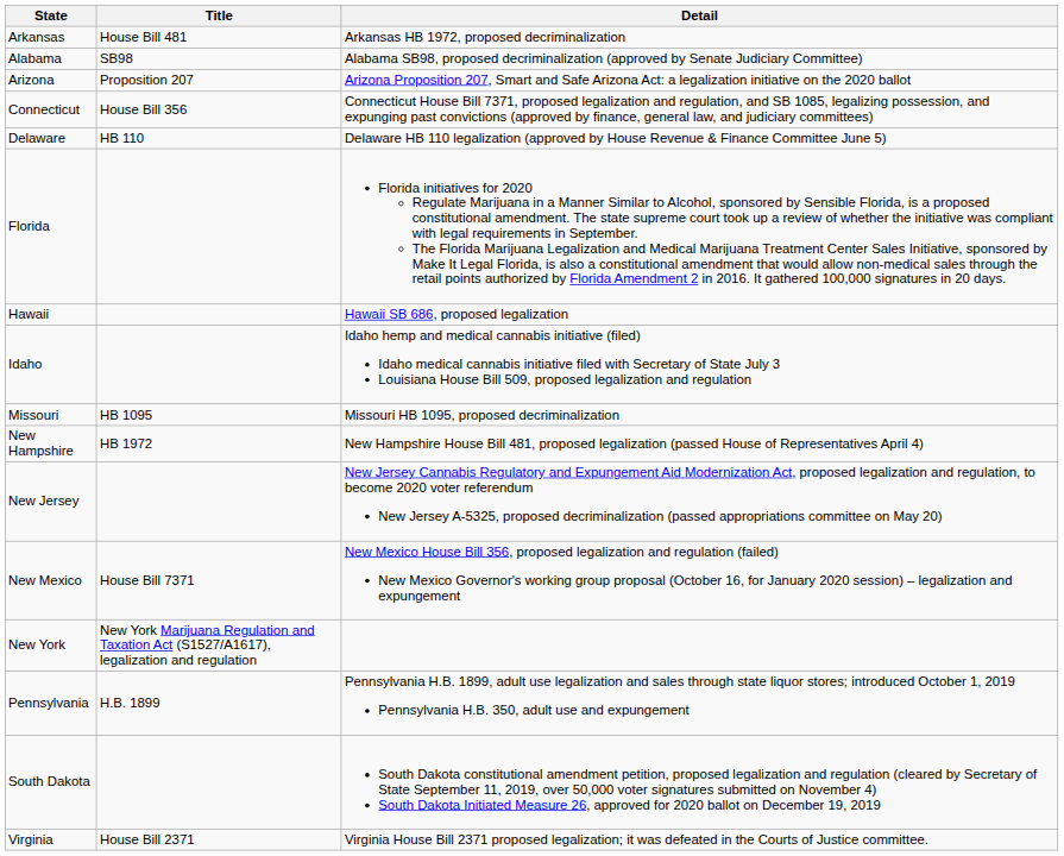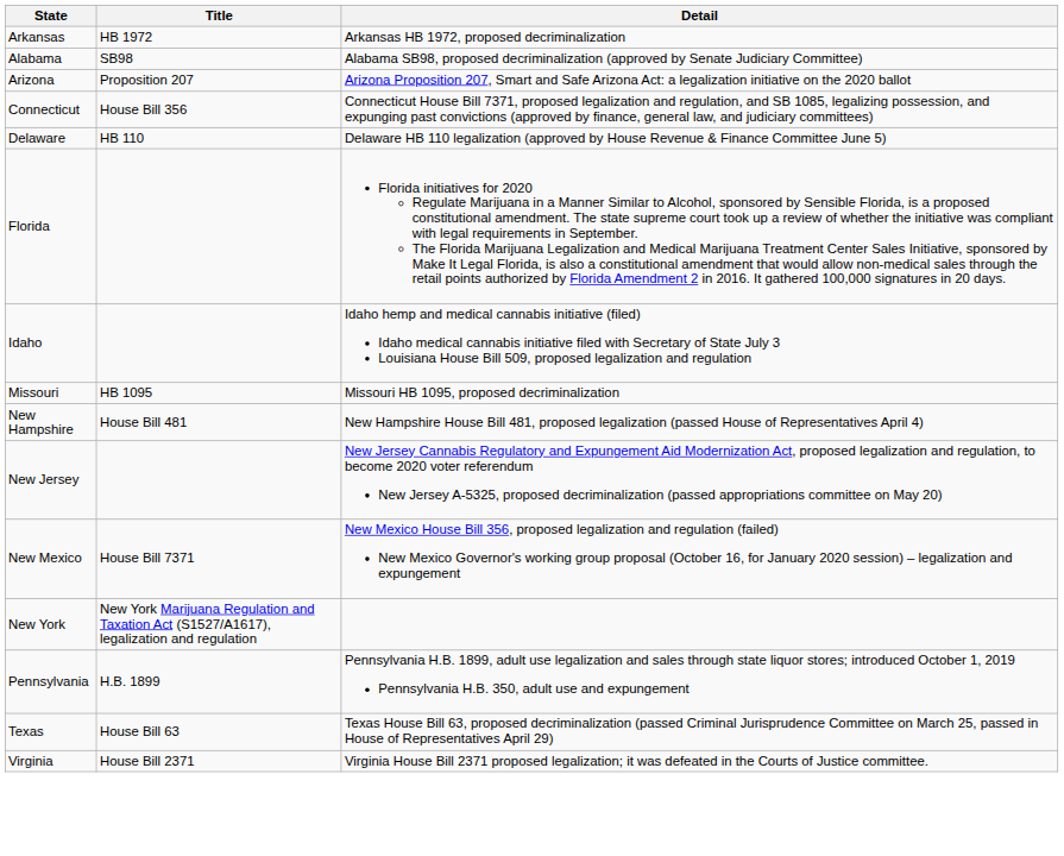Arkansas | Title: House Bill 481 -> HB 1972
- row: Hawaii | Hawaii SB 686, proposed legalization
New Hampshire | Title: HB 1972 -> House Bill 481
- row: South Dakota | South Dakota constitutional amendment petition, proposed legalization and regulation (cleared by Secretary of State September 11, 2019, over 50,000 voter signatures submitted on November 4) South Dakota Initiated Measure 26, approved for 2020 ballot on December 19, 2019
+ row: Texas | House Bill 63 | Texas House Bill 63, proposed decriminalization (passed Criminal Jurisprudence Committee on March 25, passed in House of Representatives April 29)
